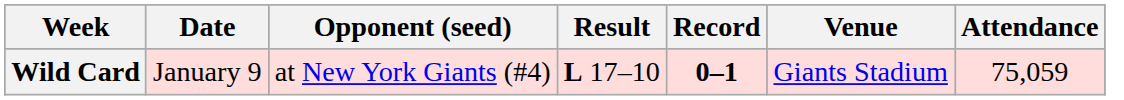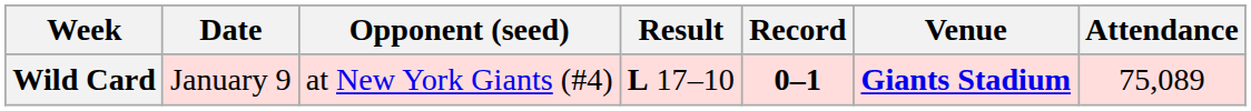Wild Card | Venue: normal -> bold
Wild Card | Attendance: 75,059 -> 75,089
